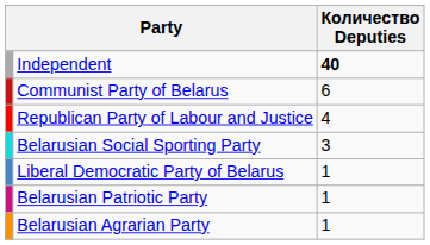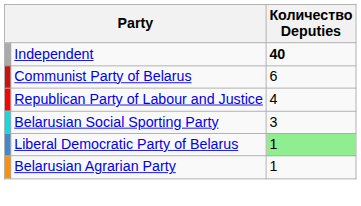Liberal Democratic Party of Belarus | Количество Deputies: no background -> lightgreen background
- row: Belarusian Patriotic Party | 1
